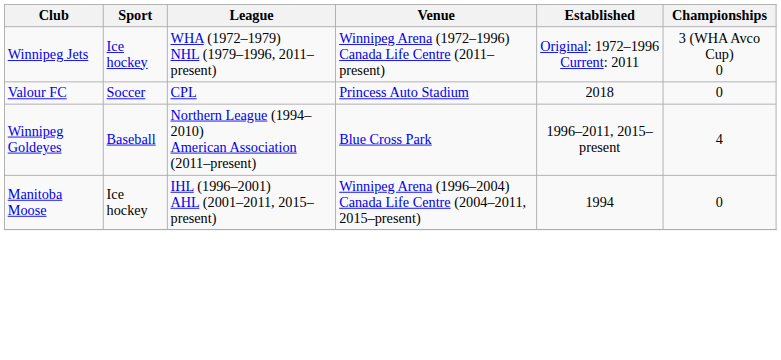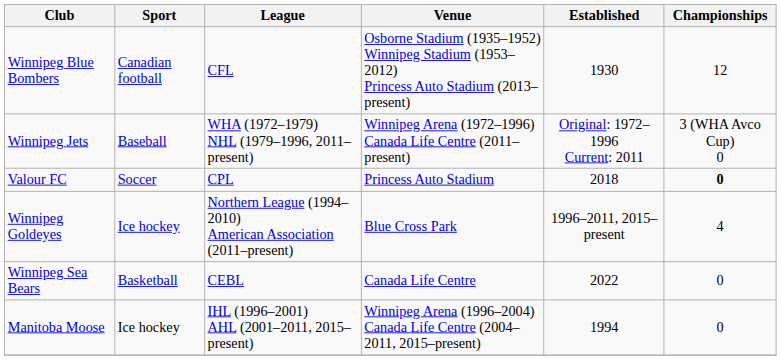+ row: Winnipeg Blue Bombers | Canadian football | CFL | Osborne Stadium (1935–1952) Winnipeg Stadium (1953–2012) Princess Auto Stadium (2013–present) | 1930 | 12
Winnipeg Jets | Sport: Ice hockey -> Baseball
Valour FC | Championships: normal -> bold
Winnipeg Goldeyes | Sport: Baseball -> Ice hockey
+ row: Winnipeg Sea Bears | Basketball | CEBL | Canada Life Centre | 2022 | 0
